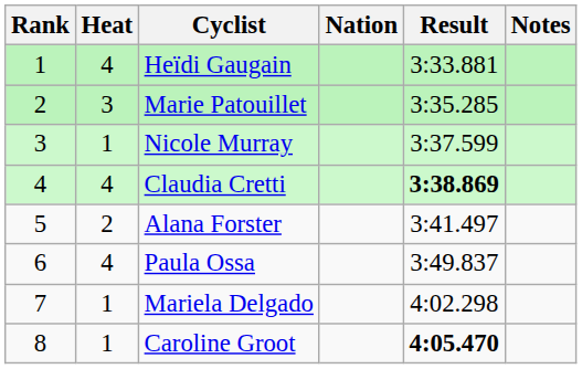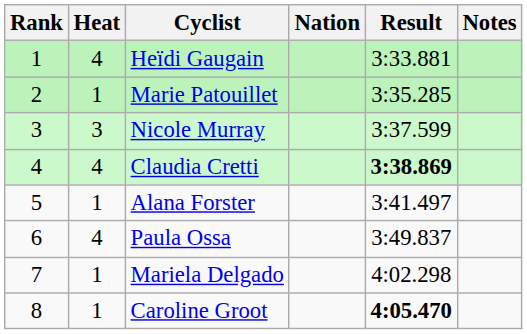Marie Patouillet | Heat: 3 -> 1
Nicole Murray | Heat: 1 -> 3
Alana Forster | Heat: 2 -> 1
